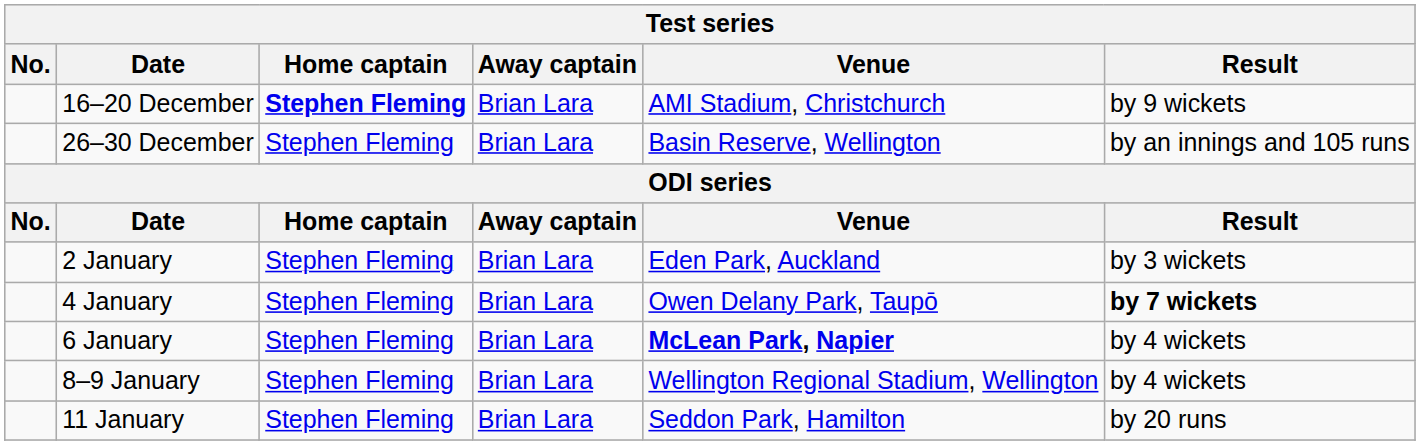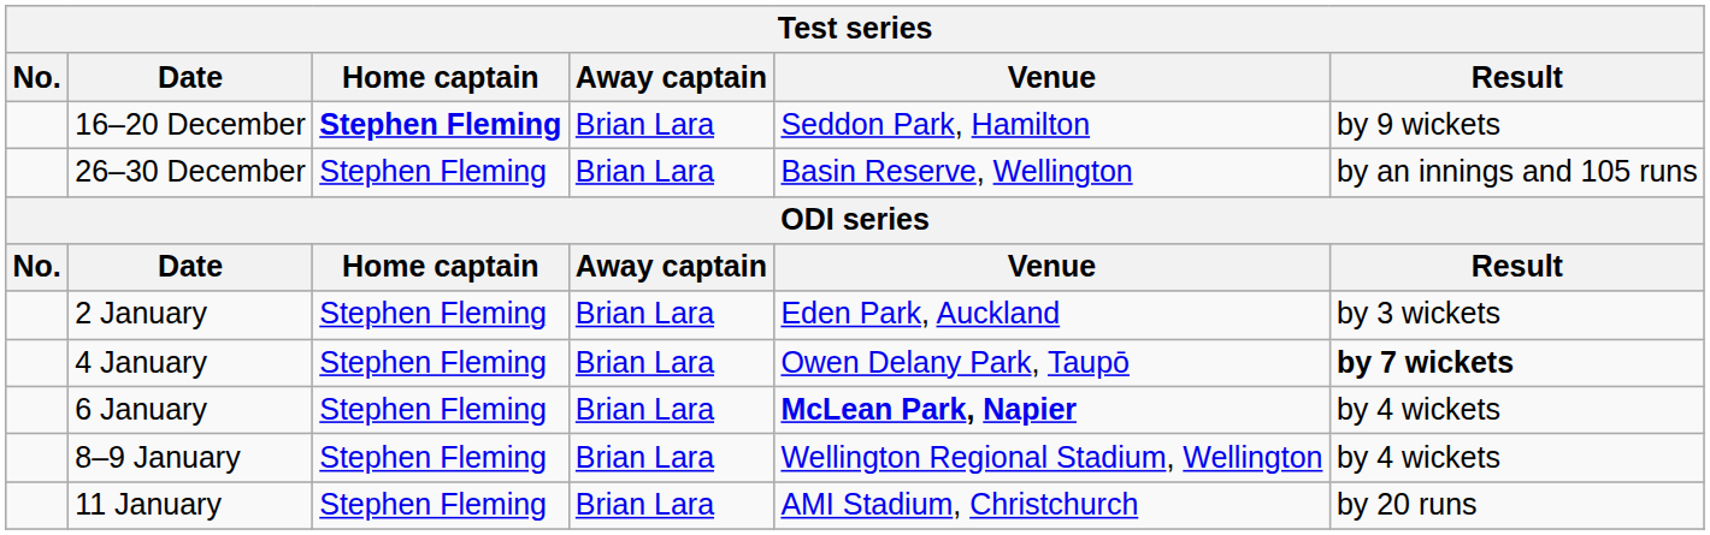16–20 December | Venue: AMI Stadium, Christchurch -> Seddon Park, Hamilton
11 January | Venue: Seddon Park, Hamilton -> AMI Stadium, Christchurch
